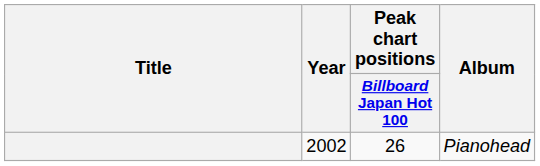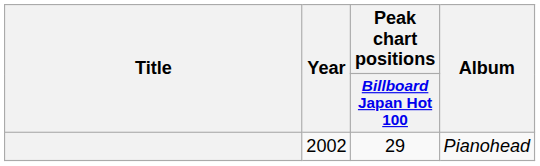Pianohead | Peak chart positions / Billboard Japan Hot 100: 26 -> 29
